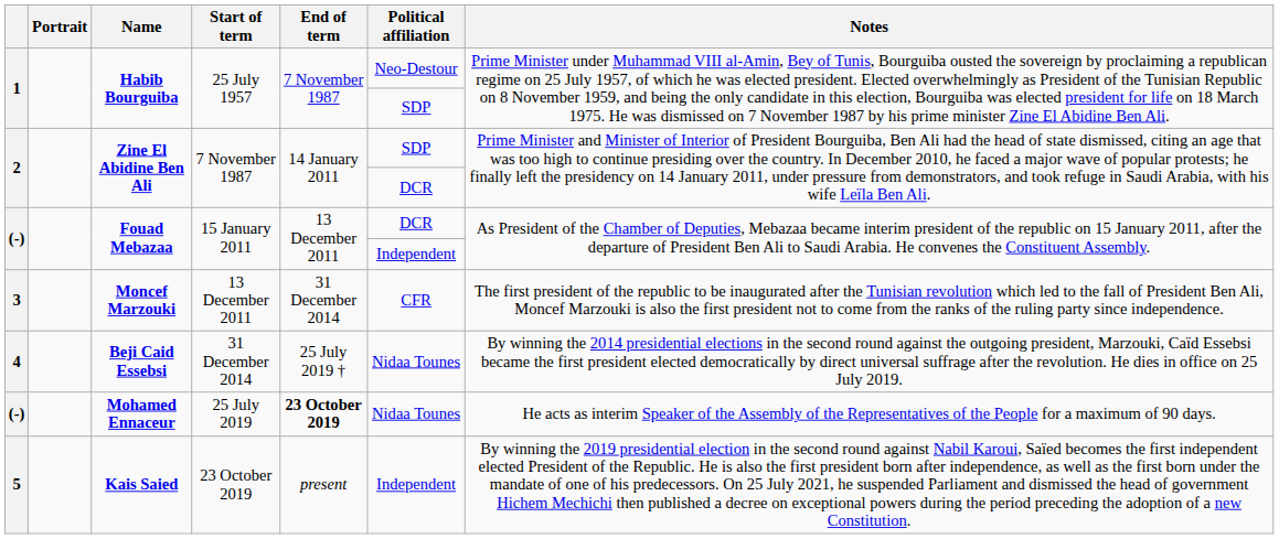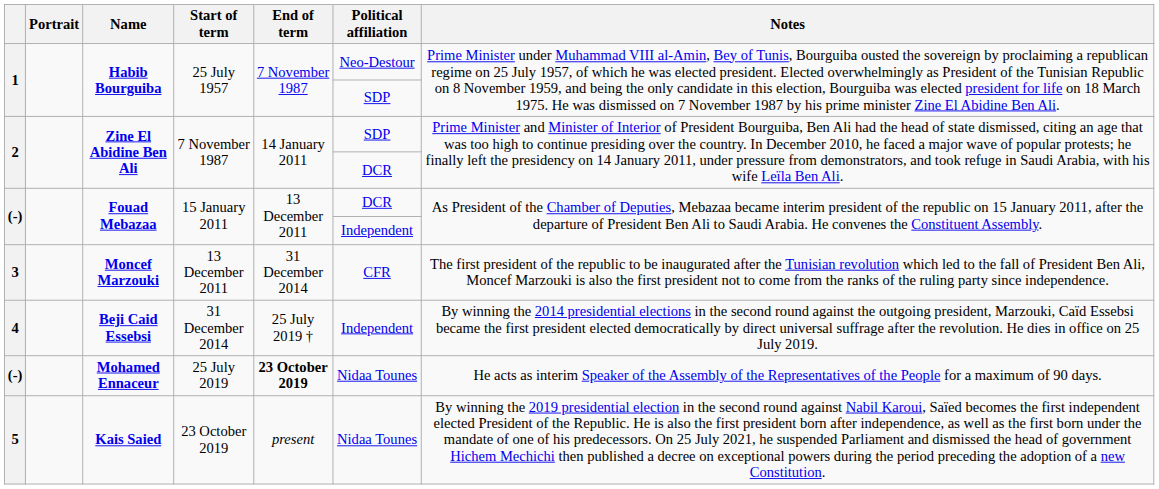Beji Caid Essebsi | Political affiliation: Nidaa Tounes -> Independent
Kais Saied | Political affiliation: Independent -> Nidaa Tounes
